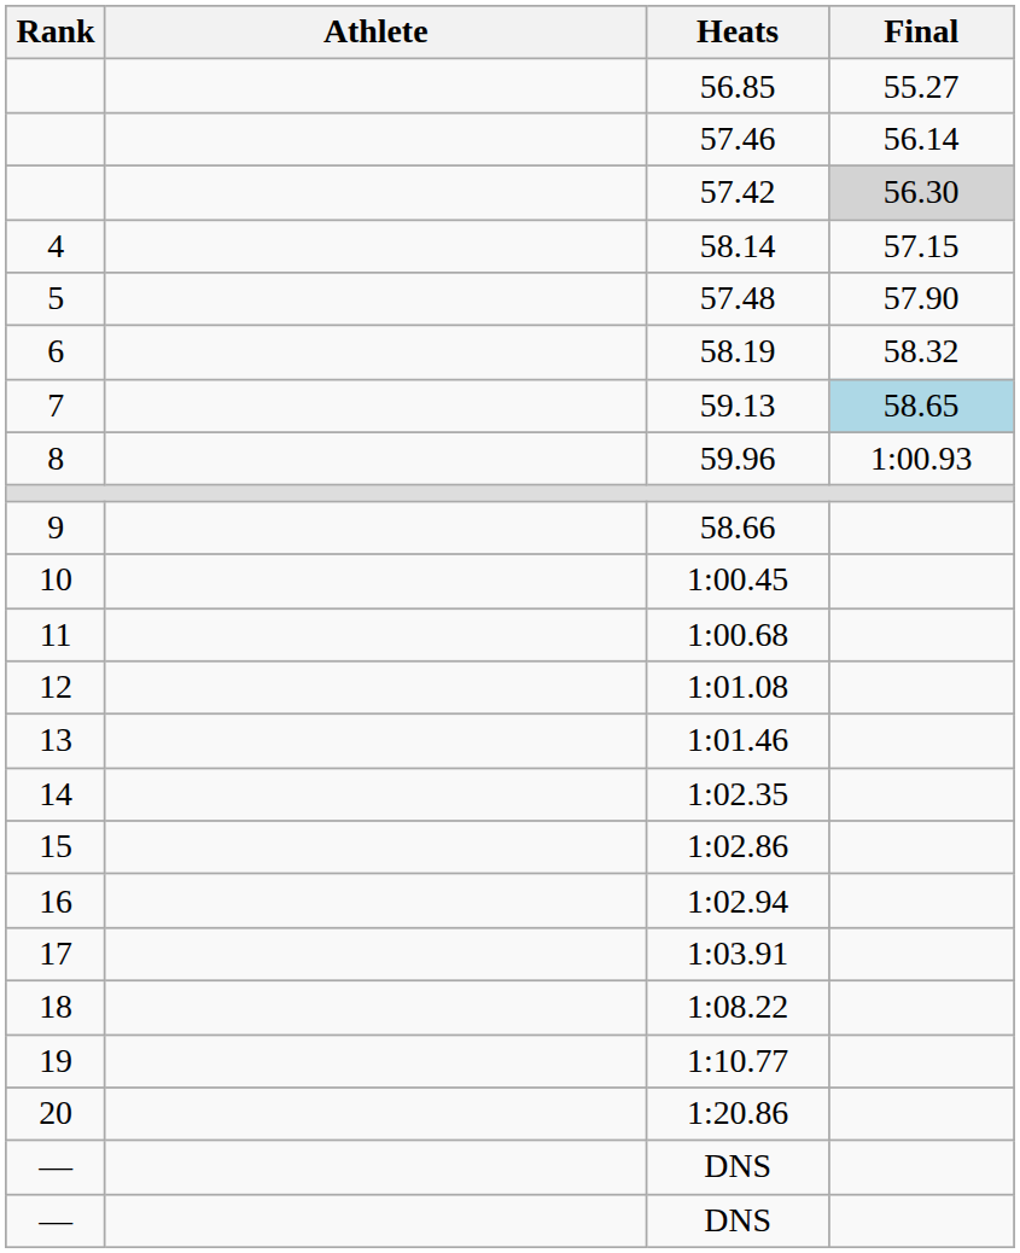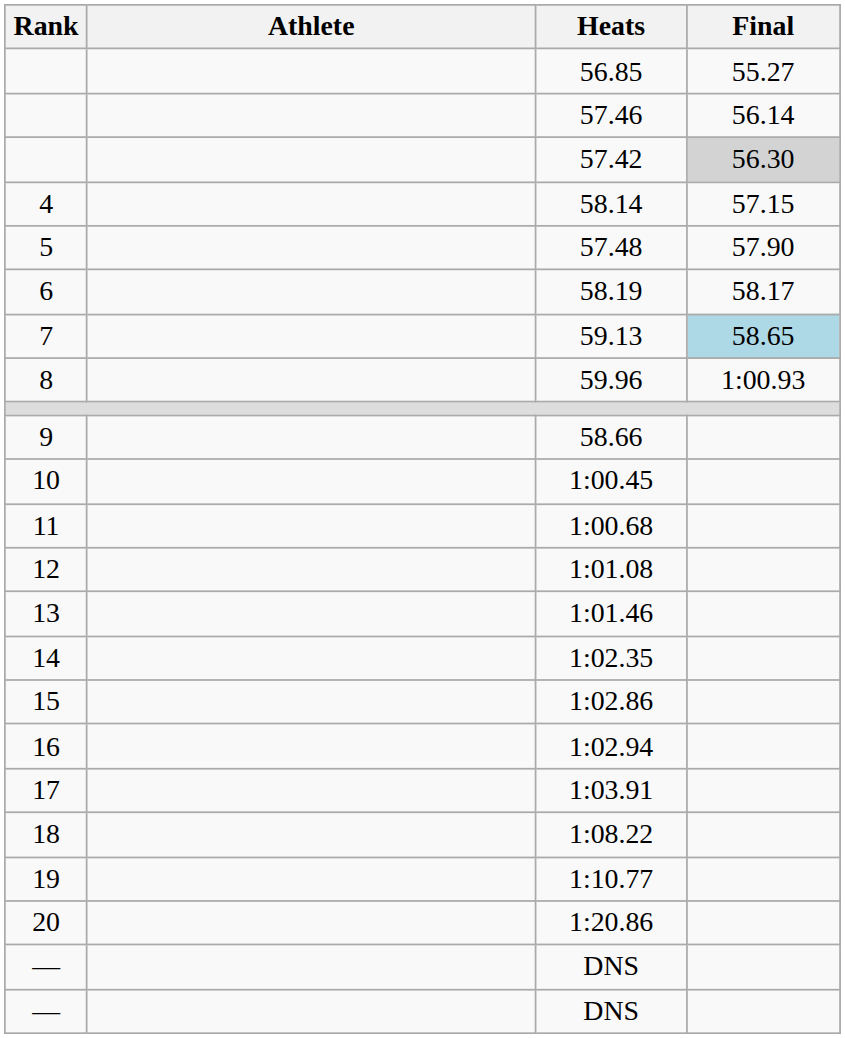58.19 | Final: 58.32 -> 58.17
